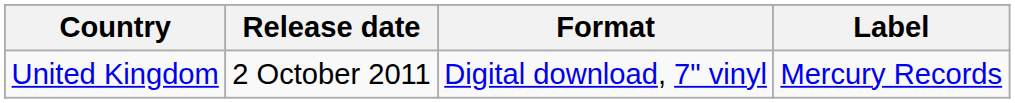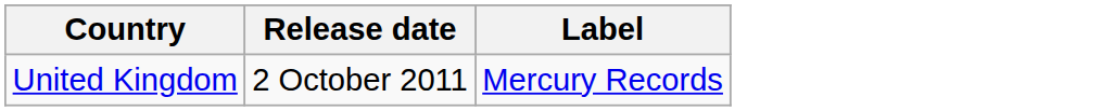- column: Format | Digital download, 7" vinyl
